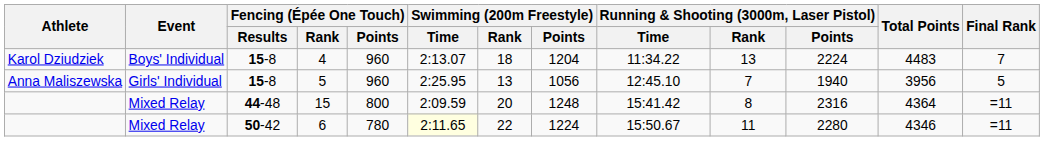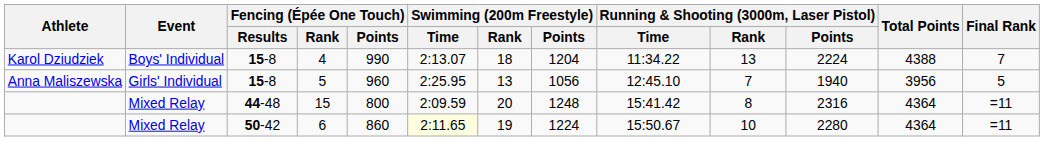4 | Fencing (Épée One Touch) / Points: 960 -> 990
4 | Total Points: 4483 -> 4388
6 | Fencing (Épée One Touch) / Points: 780 -> 860
6 | Swimming (200m Freestyle) / Rank: 22 -> 19
6 | Running & Shooting (3000m, Laser Pistol) / Rank: 11 -> 10
6 | Total Points: 4346 -> 4364
